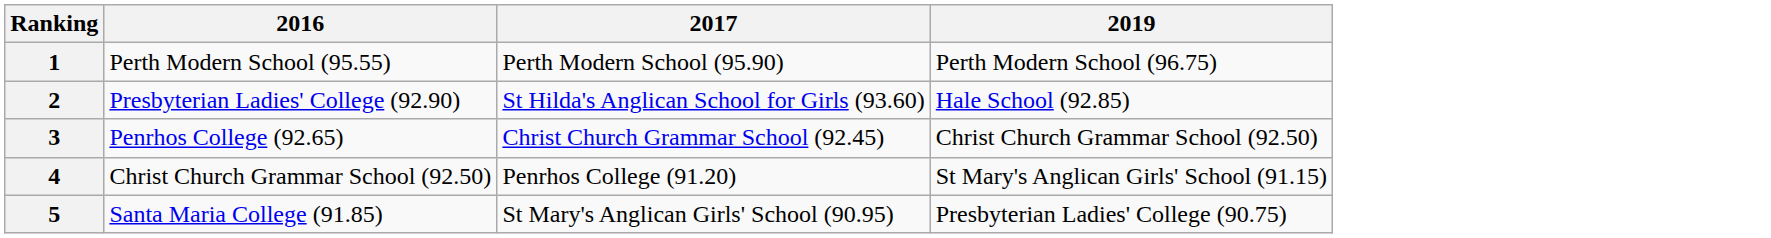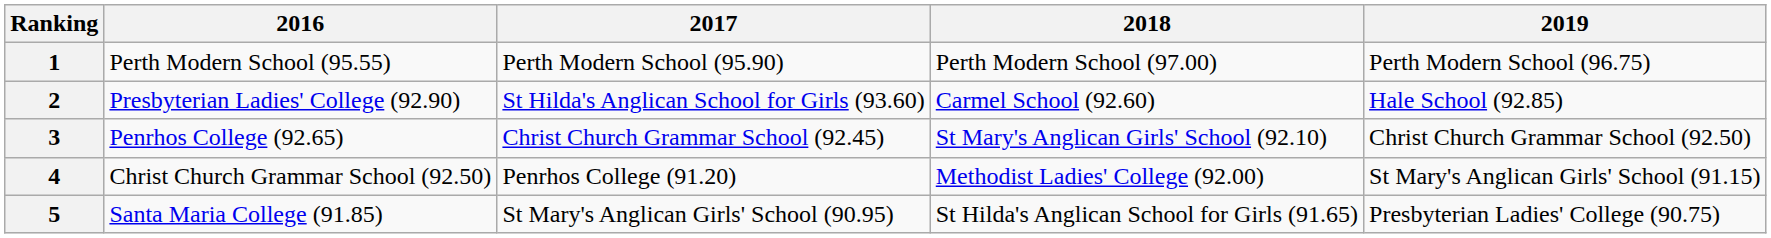+ column: 2018 | Perth Modern School (97.00) | Carmel School (92.60) | St Mary's Anglican Girls' School (92.10) | Methodist Ladies' College (92.00) | St Hilda's Anglican School for Girls (91.65)
